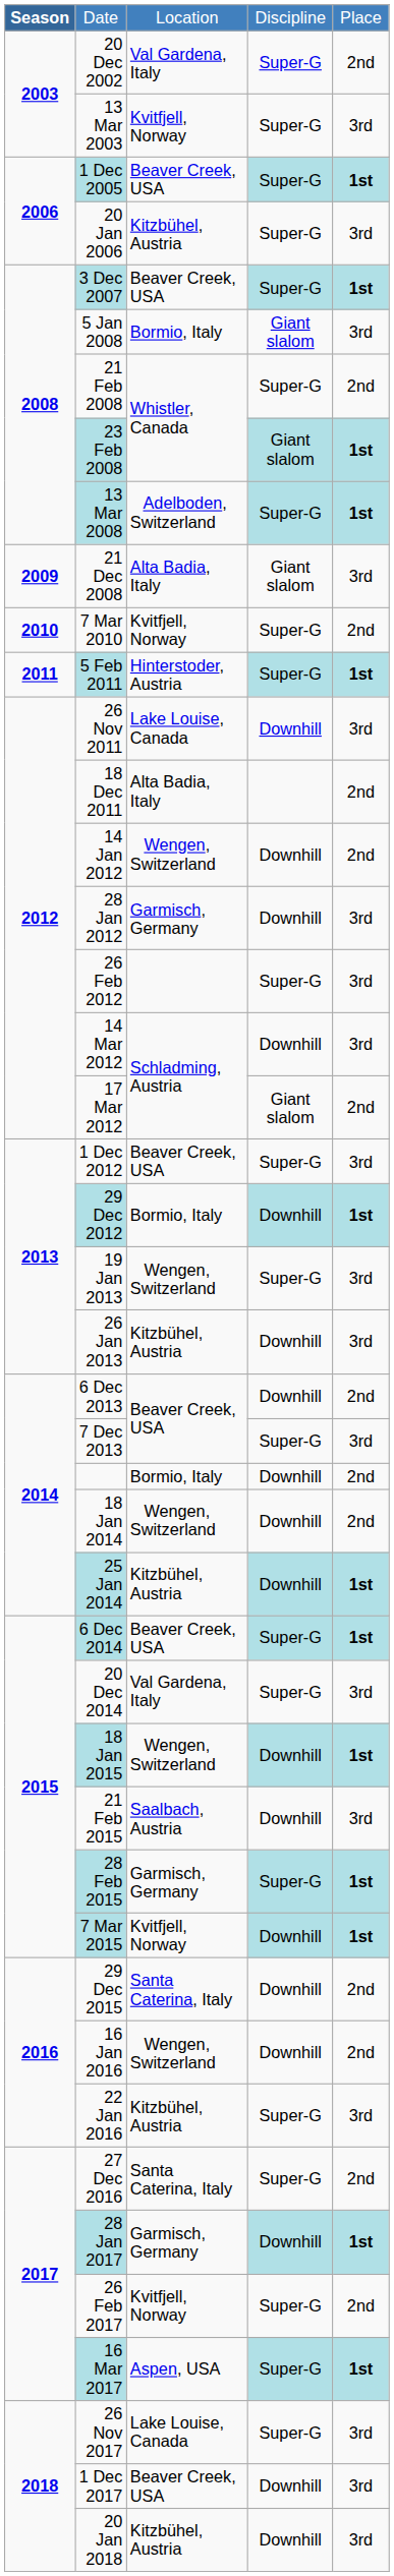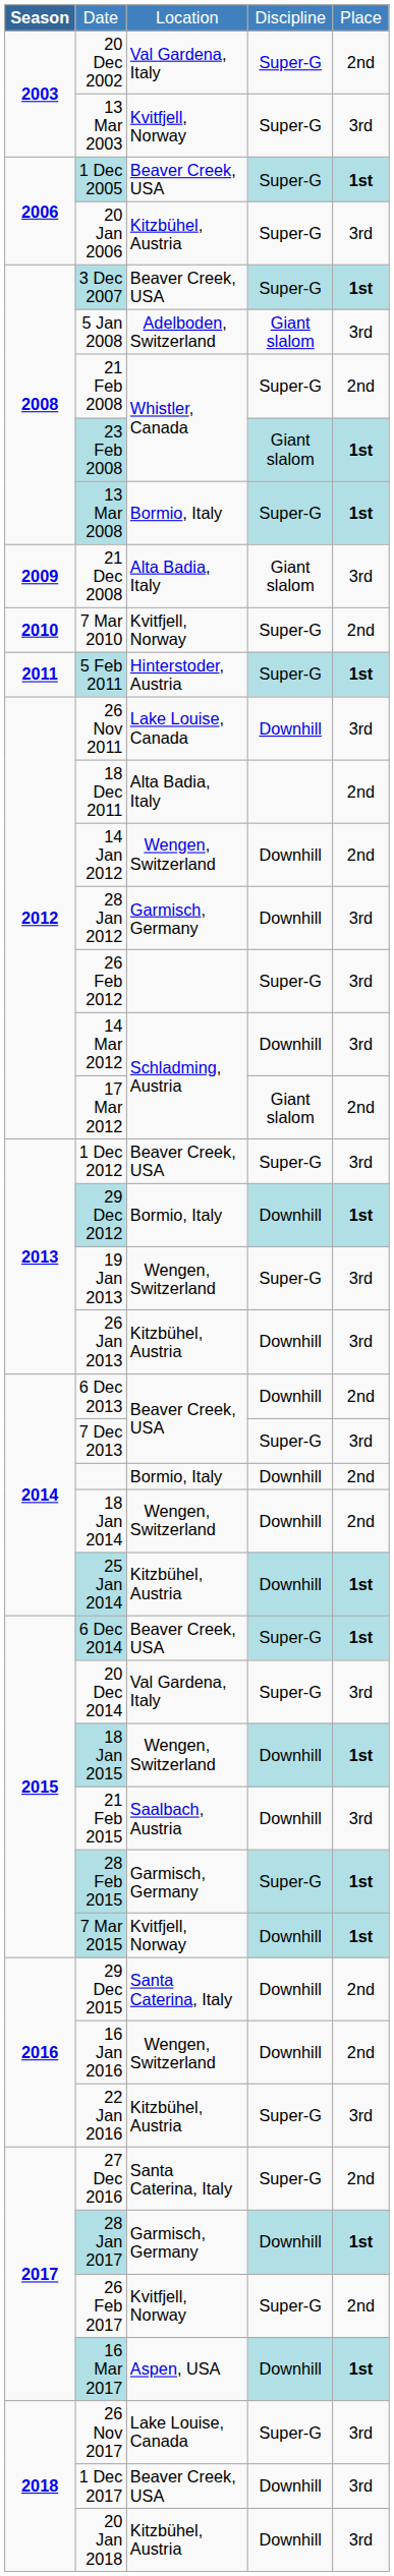5 Jan 2008 | column 3: Bormio, Italy -> Adelboden, Switzerland
13 Mar 2008 | column 3: Adelboden, Switzerland -> Bormio, Italy
16 Mar 2017 | column 4: Super-G -> Downhill
